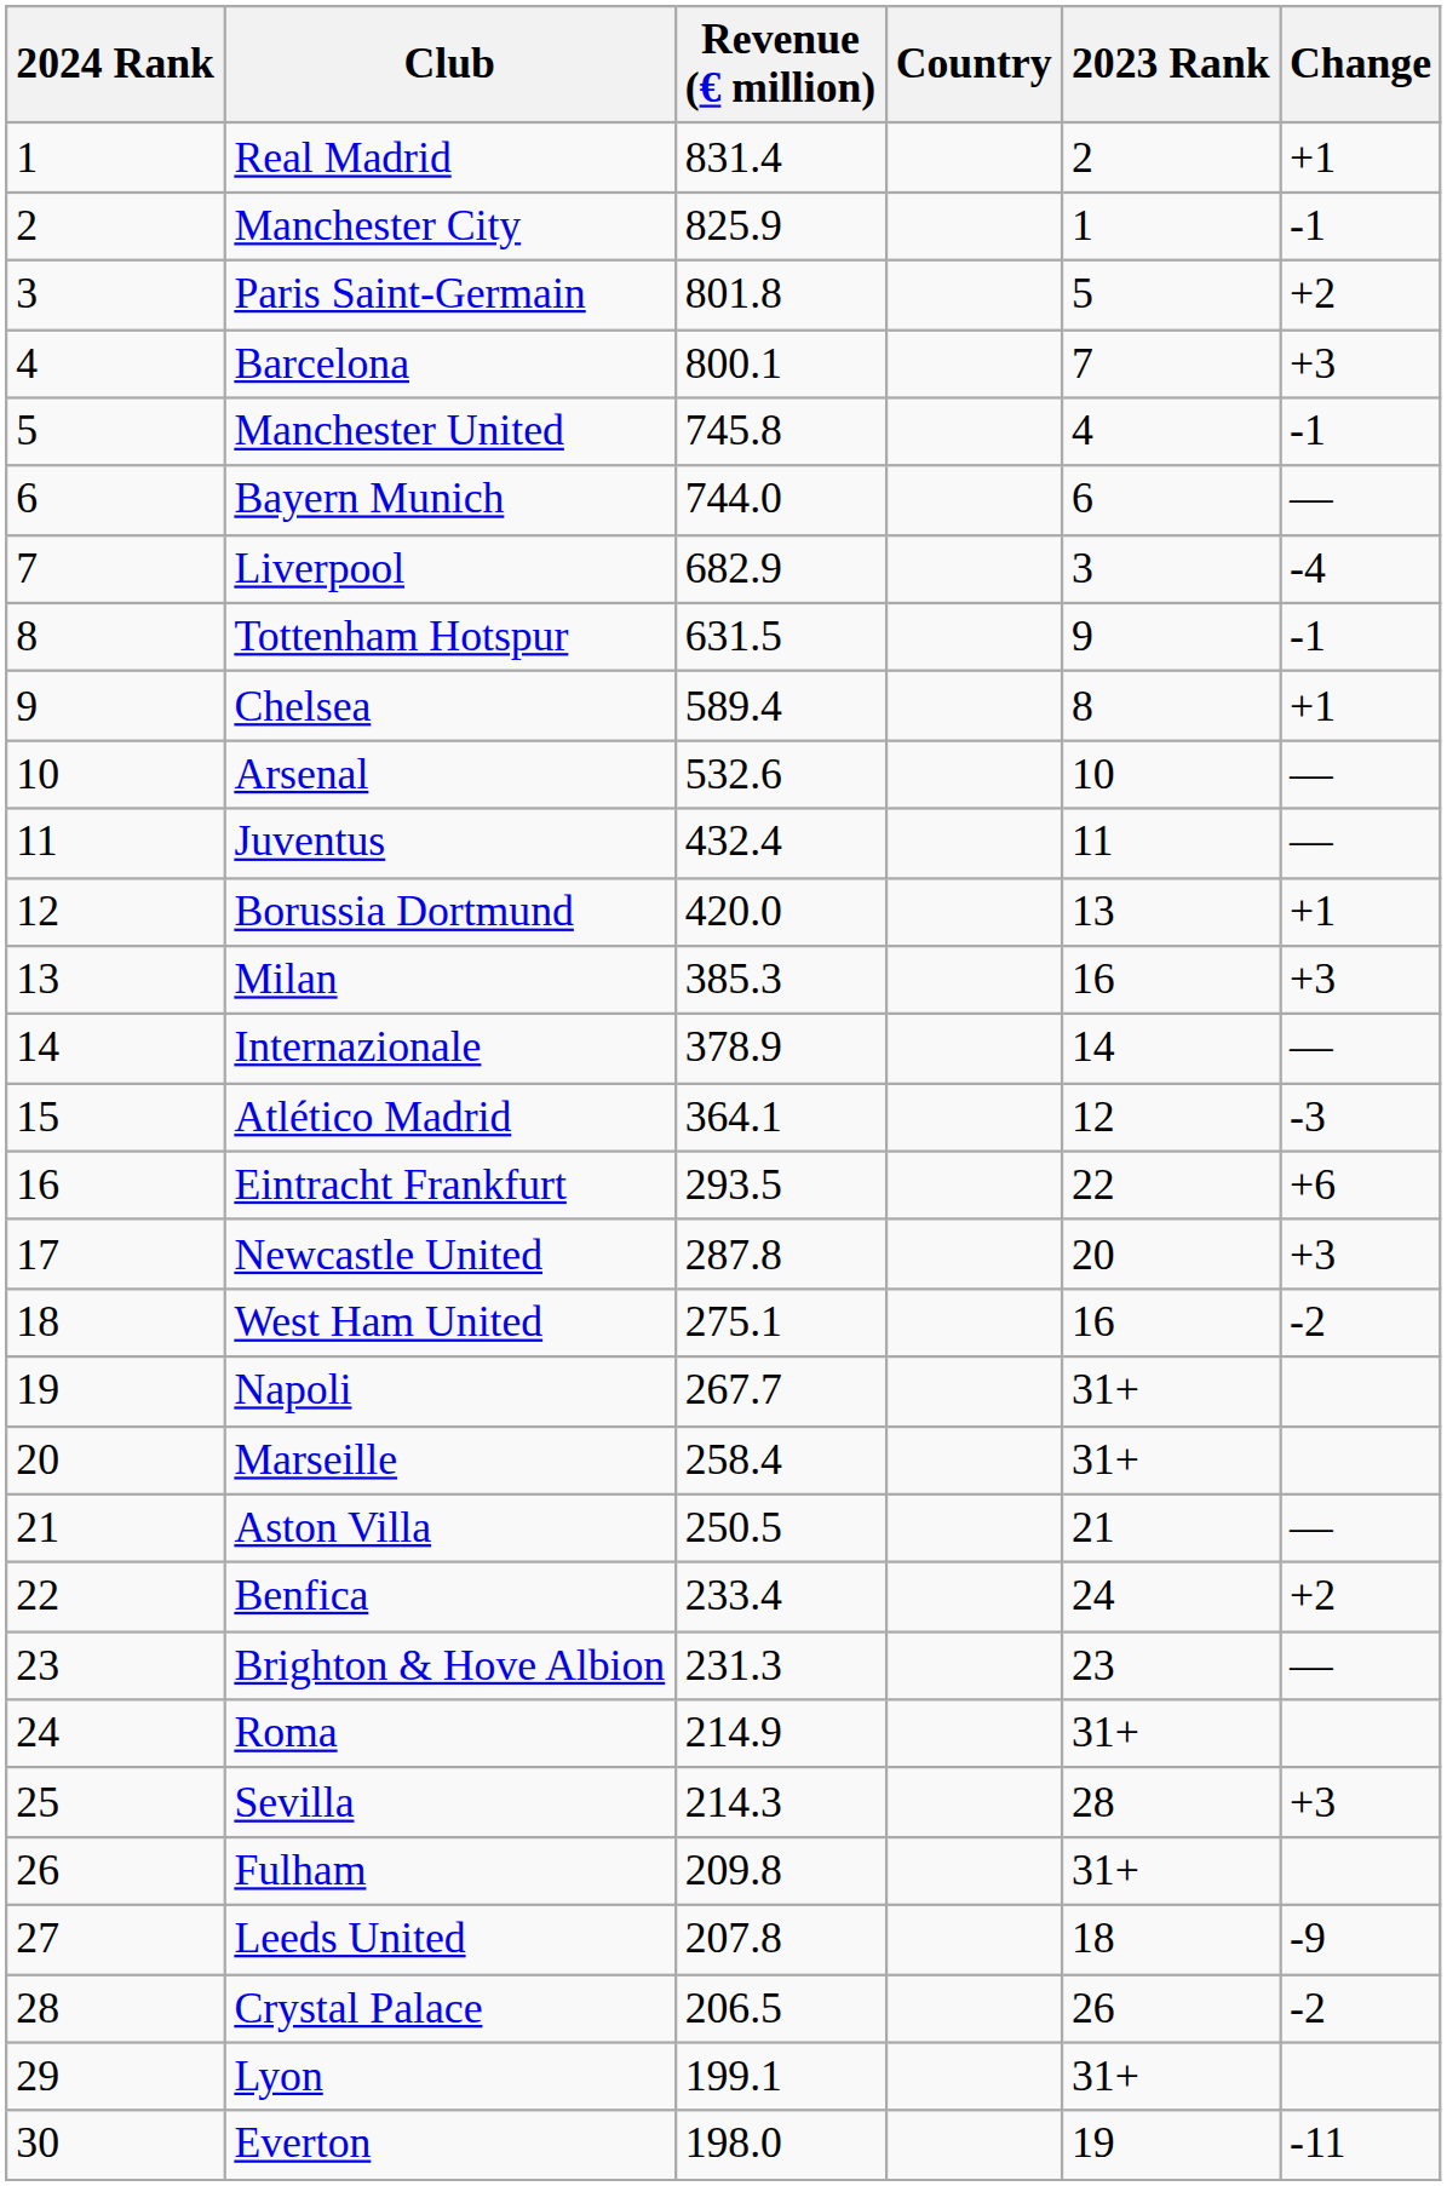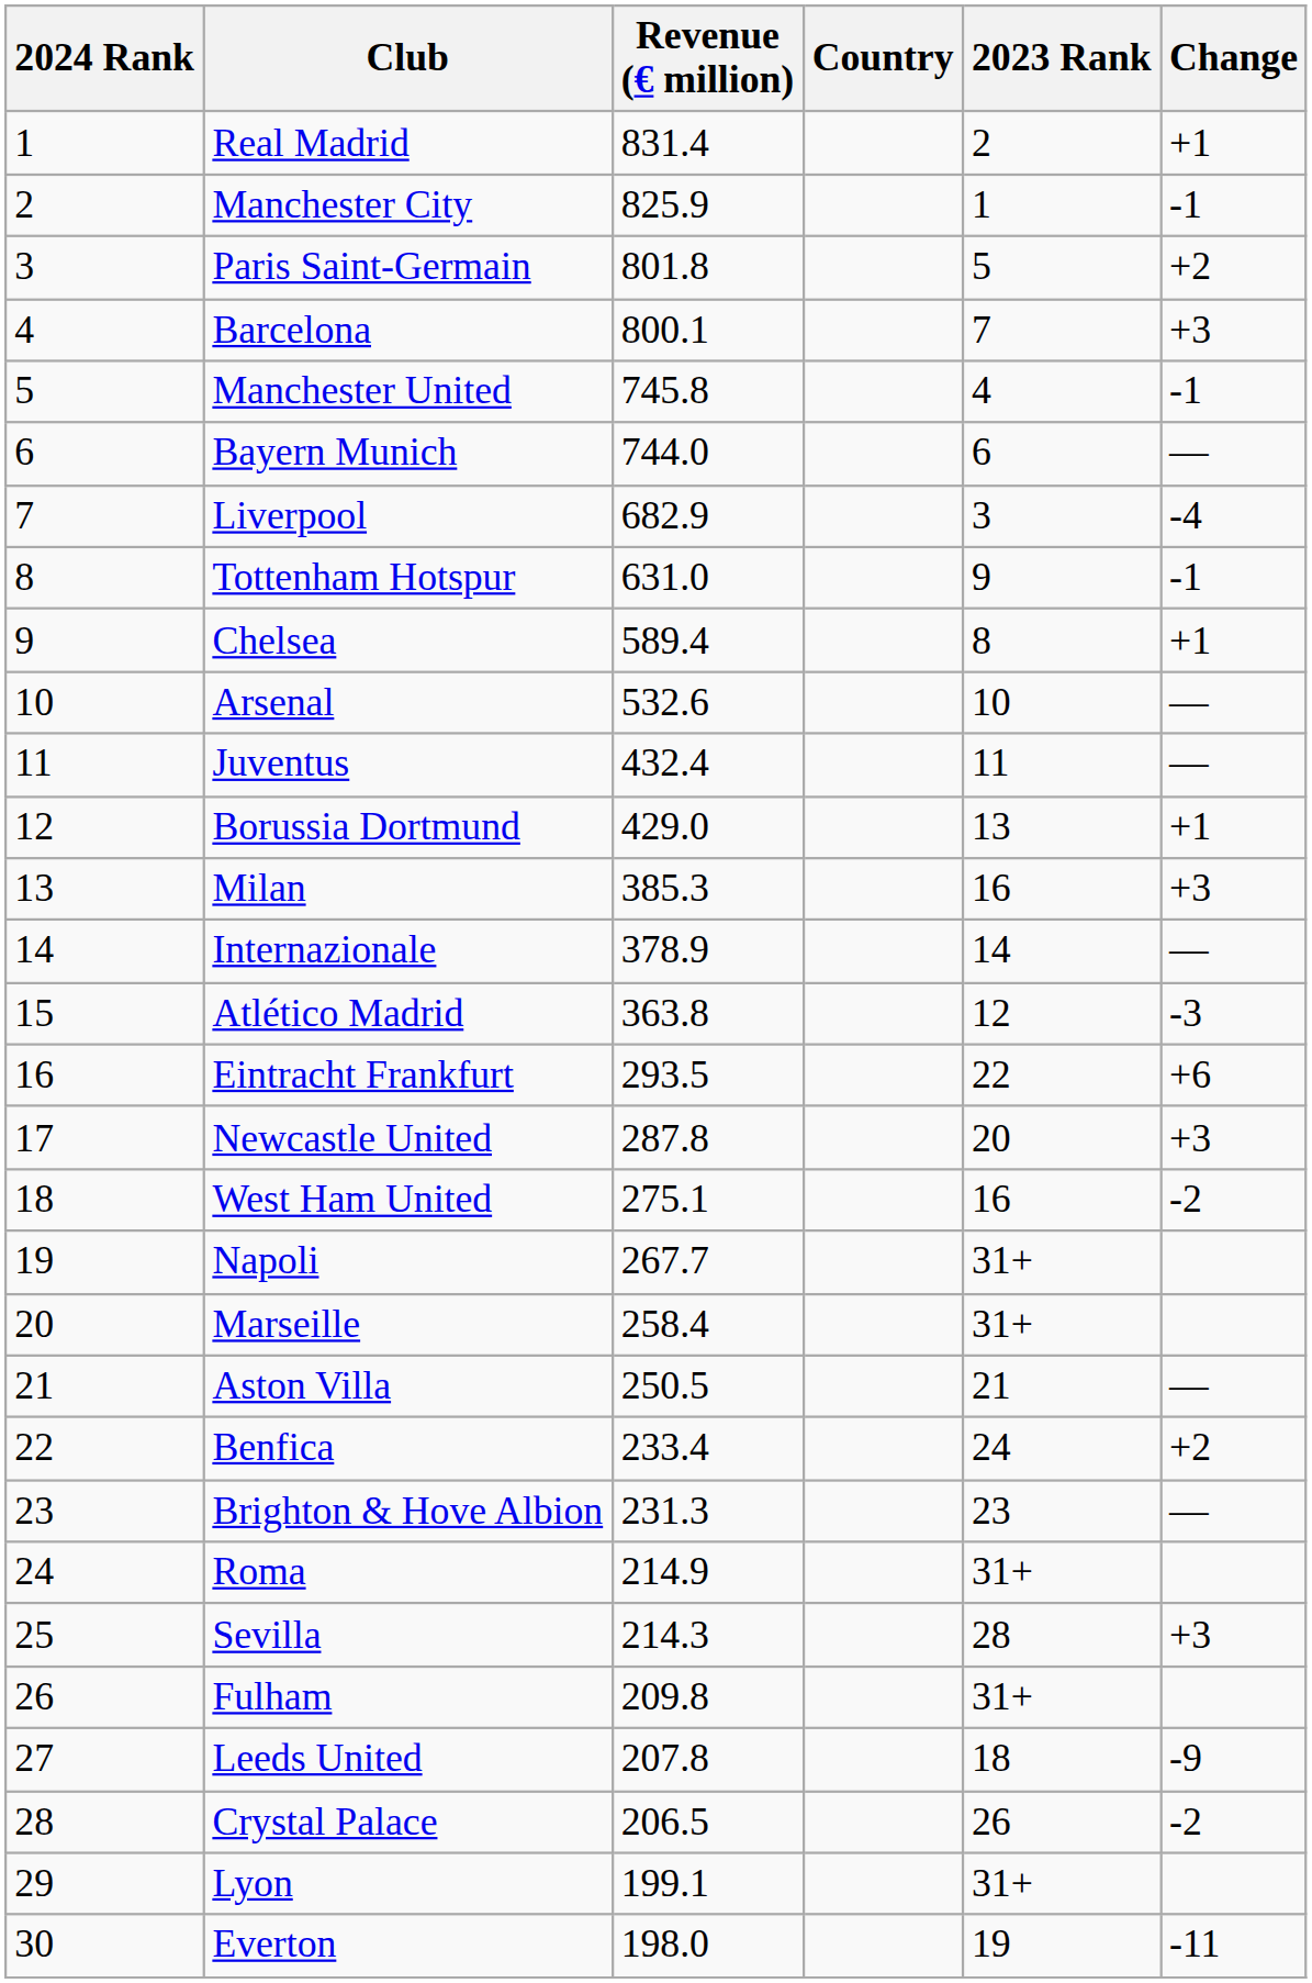Tottenham Hotspur | Revenue (€ million): 631.5 -> 631.0
Borussia Dortmund | Revenue (€ million): 420.0 -> 429.0
Atlético Madrid | Revenue (€ million): 364.1 -> 363.8
